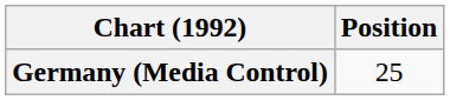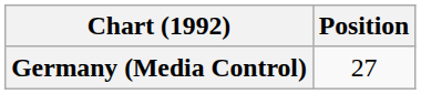Germany (Media Control) | Position: 25 -> 27
